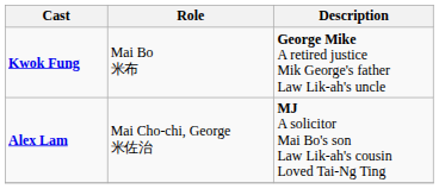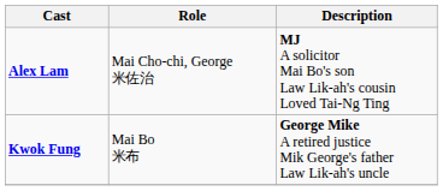rows swapped: Kwok Fung <-> Alex Lam
